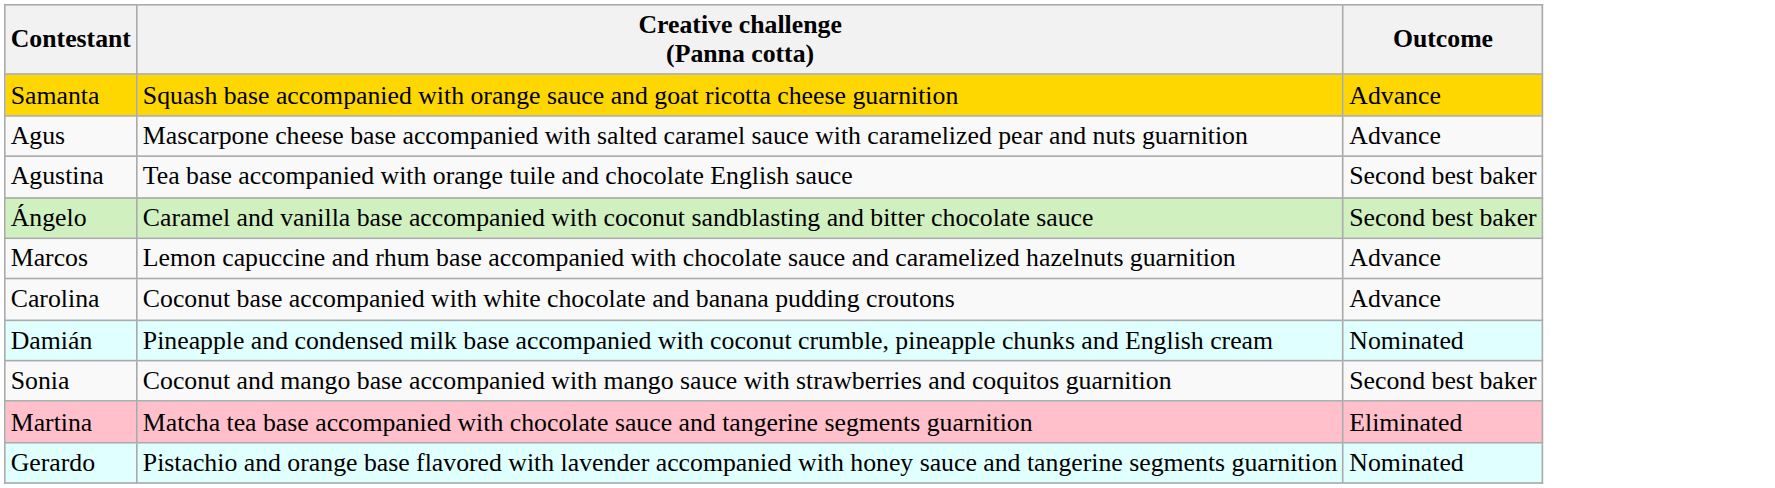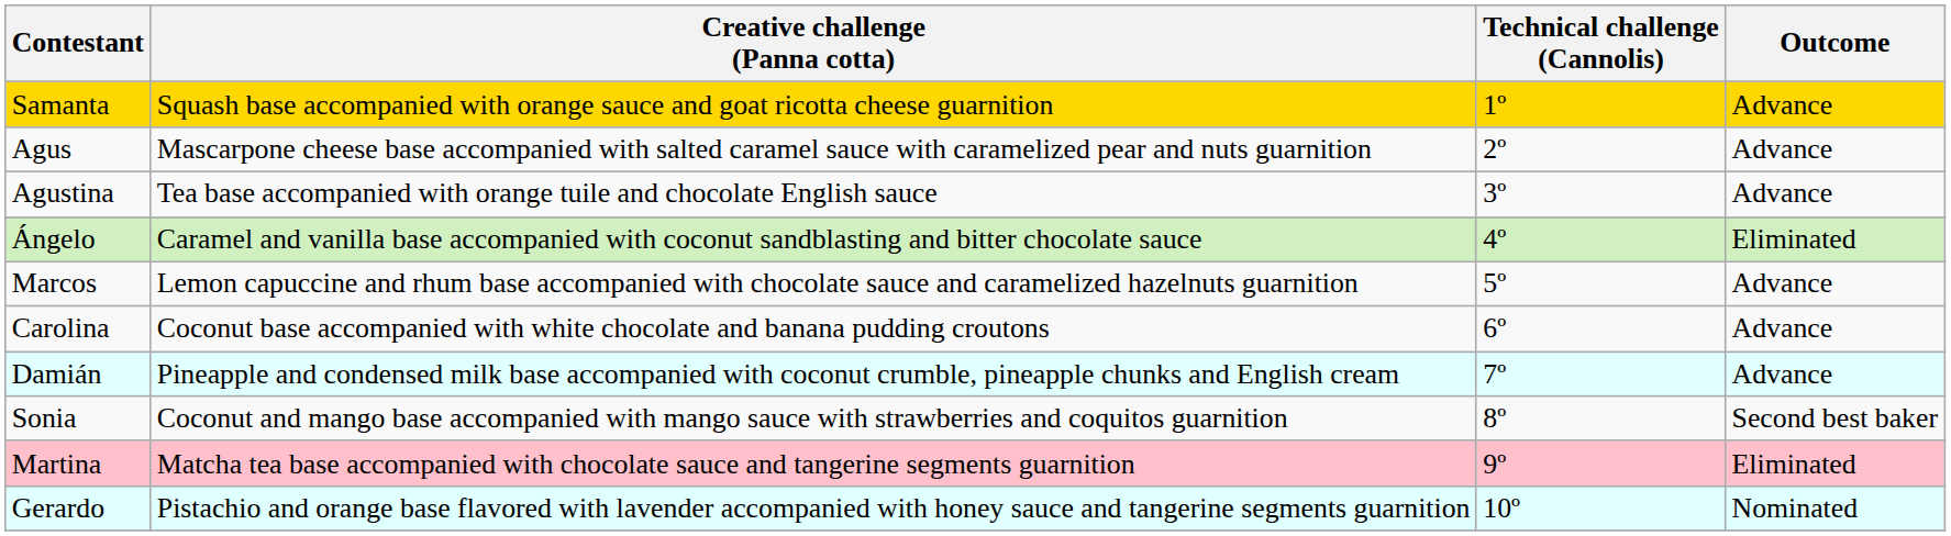+ column: Technical challenge (Cannolis) | 1º | 2º | 3º | 4º | 5º | 6º | 7º | 8º | 9º | 10º
Agustina | Outcome: Second best baker -> Advance
Ángelo | Outcome: Second best baker -> Eliminated
Damián | Outcome: Nominated -> Advance
